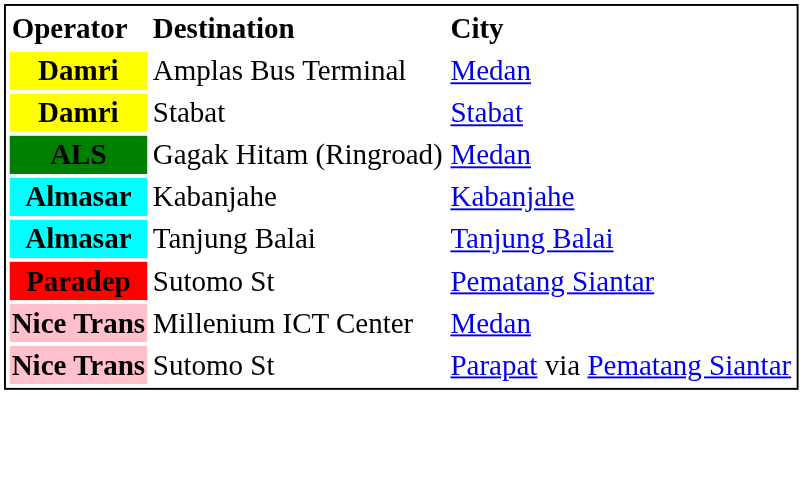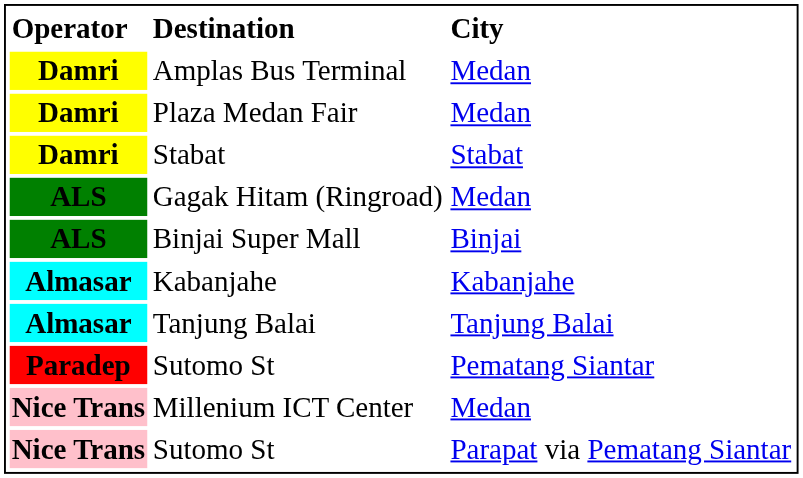+ row: Damri | Plaza Medan Fair | Medan
+ row: ALS | Binjai Super Mall | Binjai
